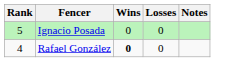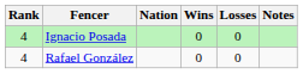+ column: Nation
Ignacio Posada | Rank: 5 -> 4
Rafael González | Wins: bold -> normal
